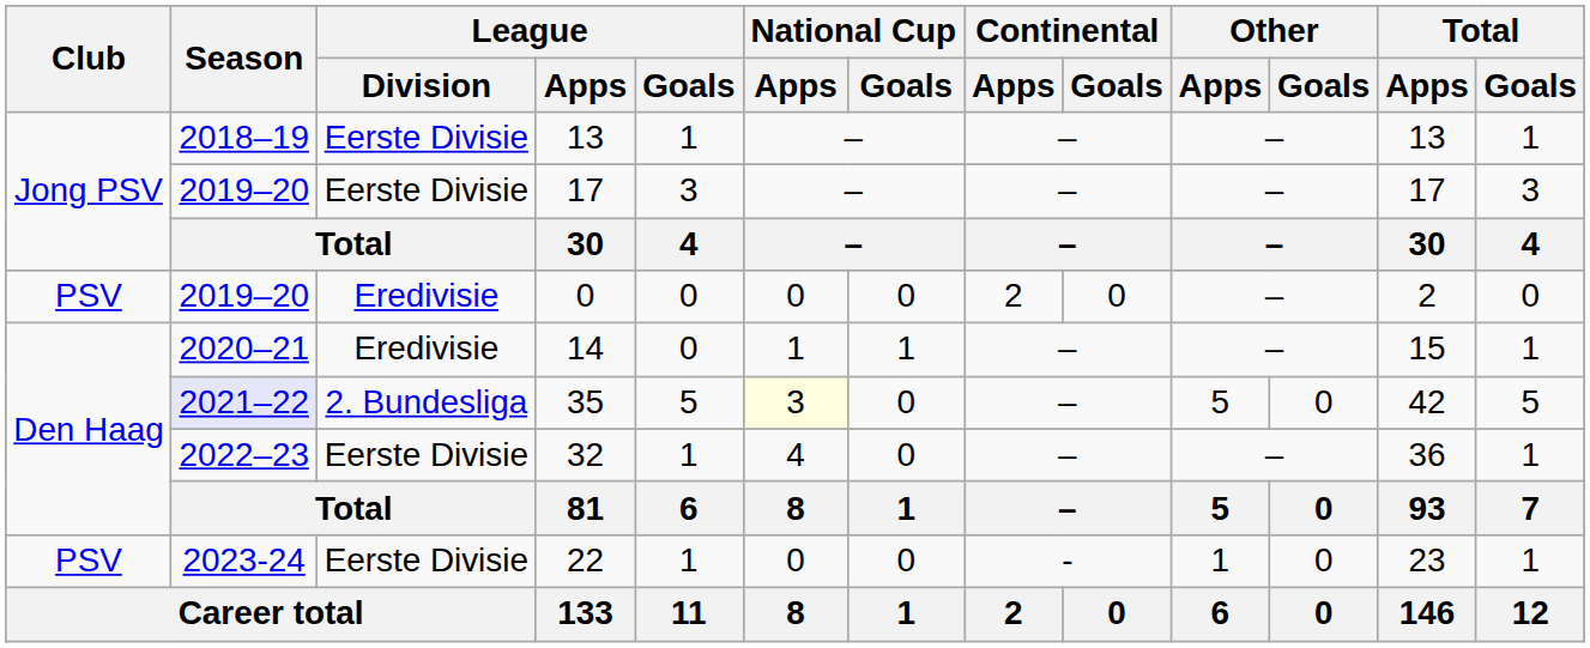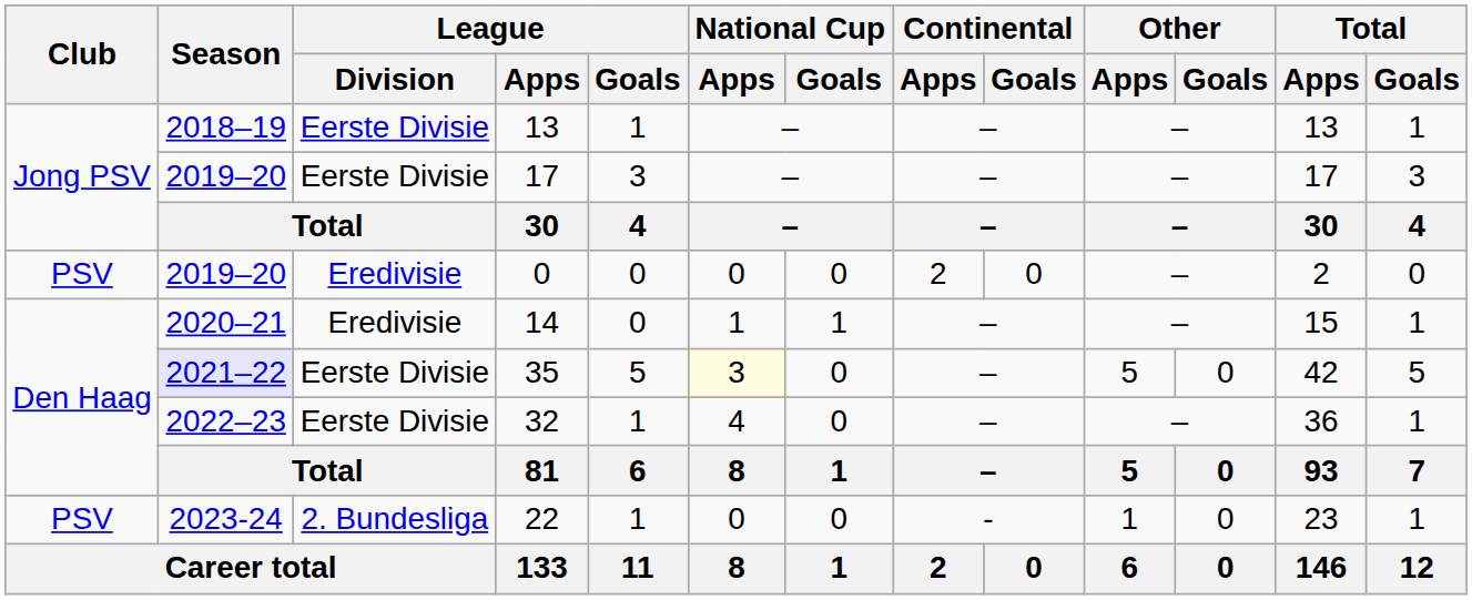35 | League / Division: 2. Bundesliga -> Eerste Divisie
22 | League / Division: Eerste Divisie -> 2. Bundesliga
